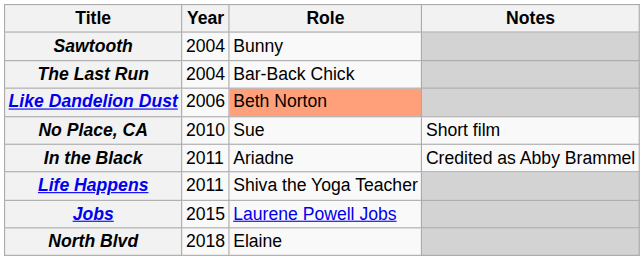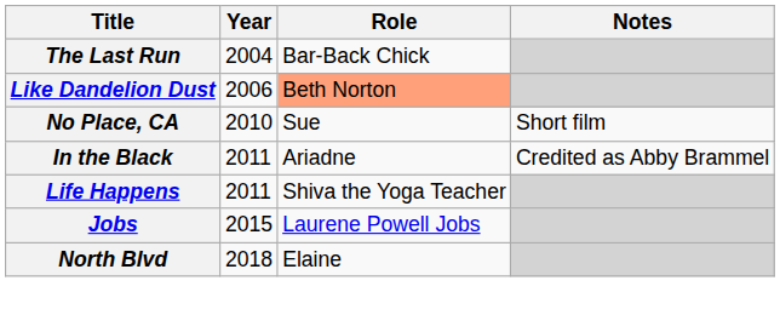- row: Sawtooth | 2004 | Bunny
